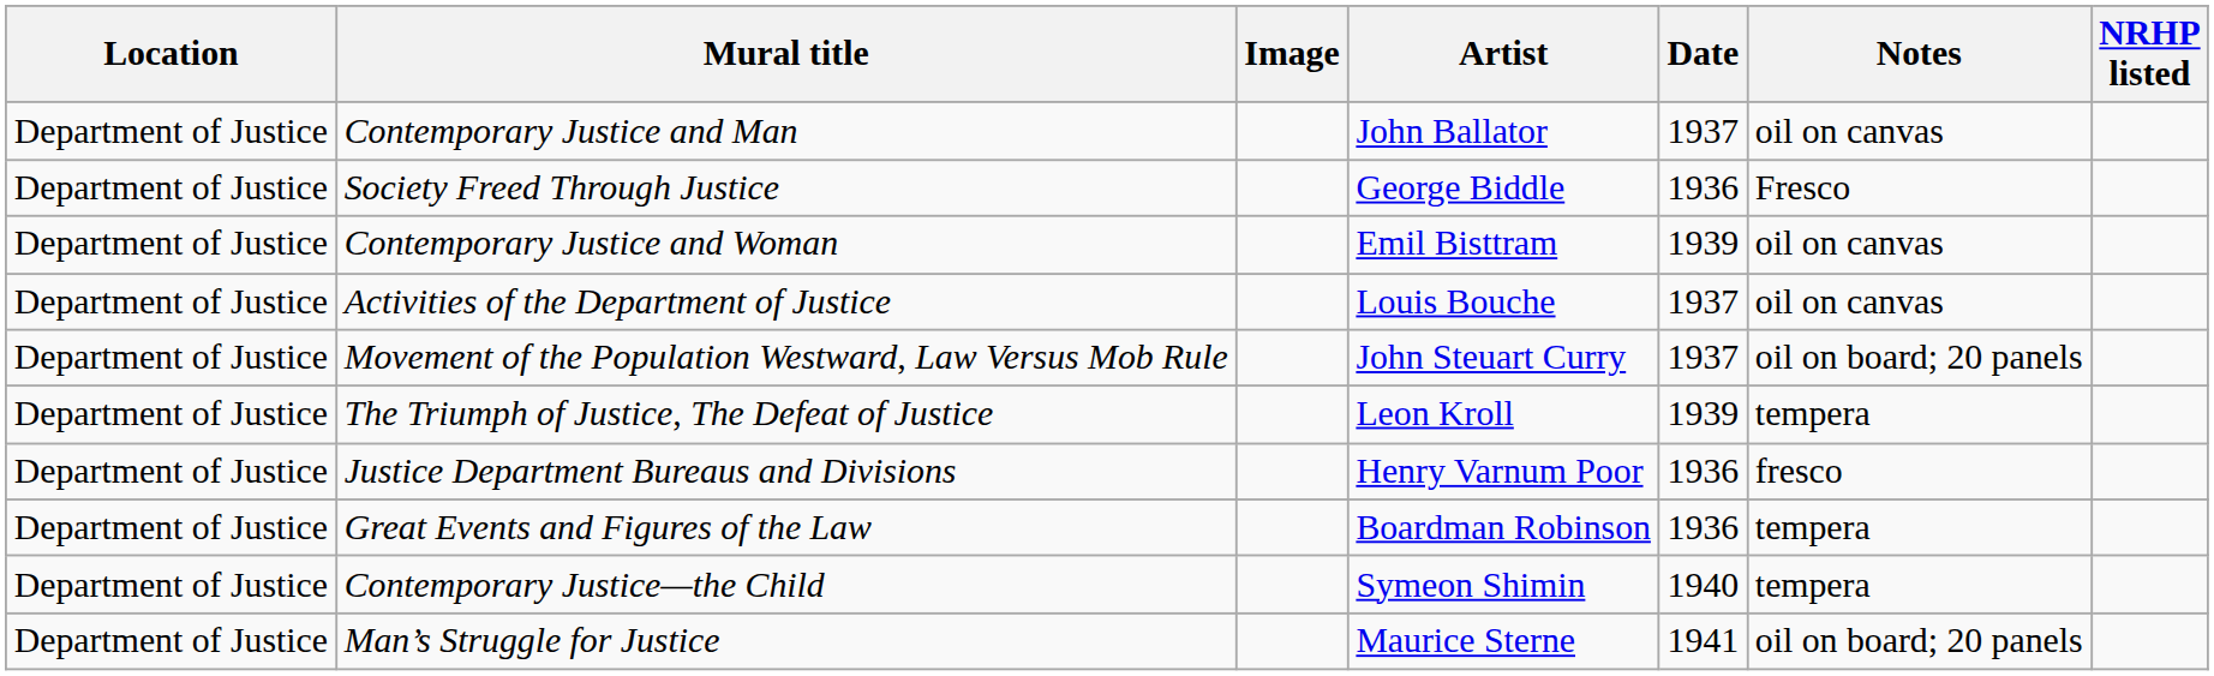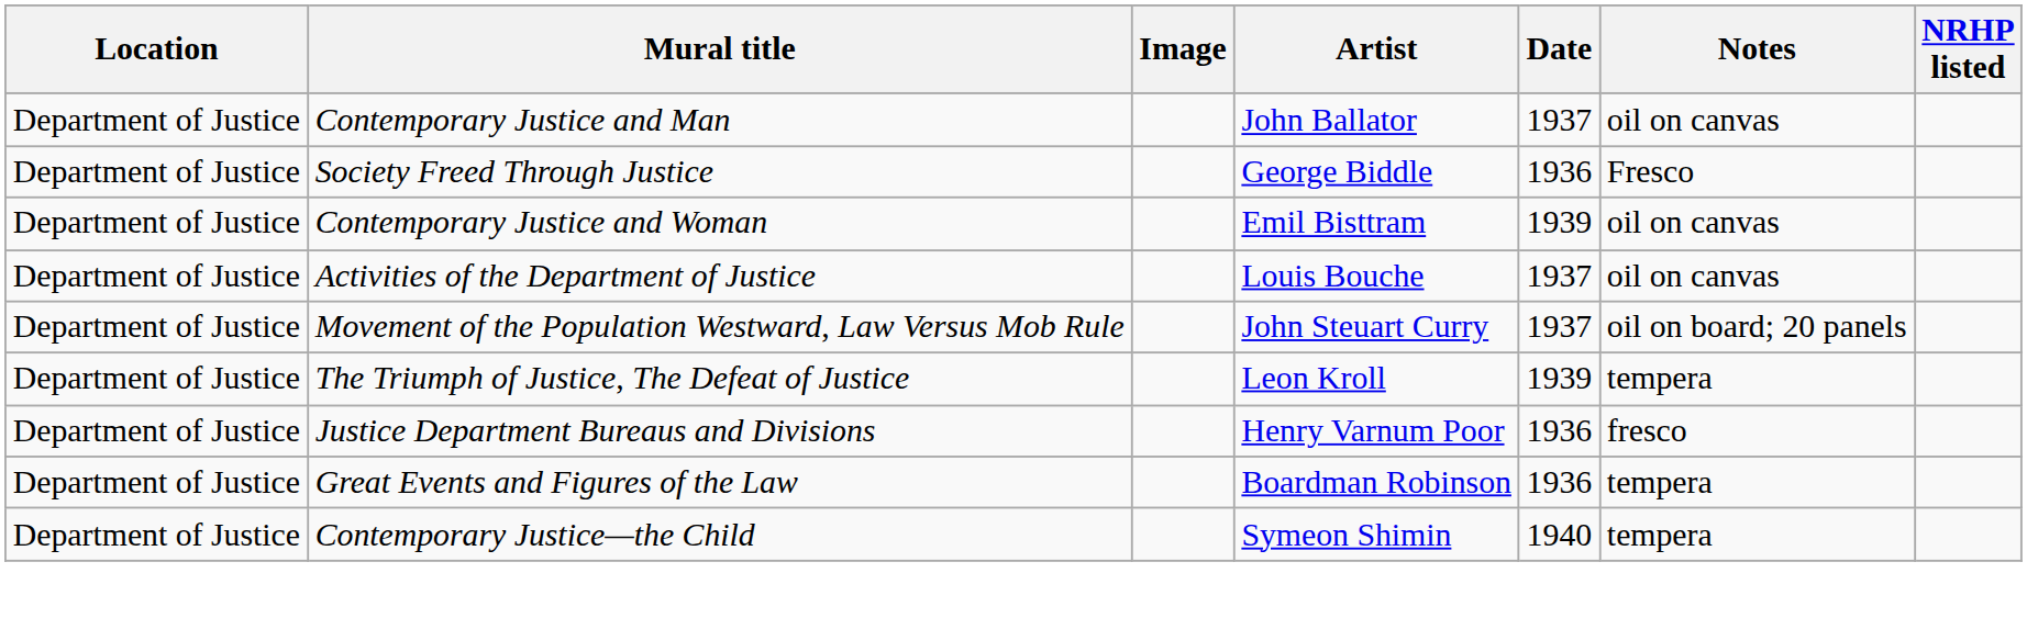- row: Department of Justice | Man’s Struggle for Justice | Maurice Sterne | 1941 | oil on board; 20 panels
